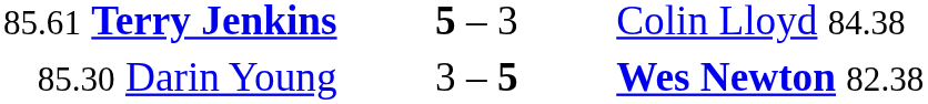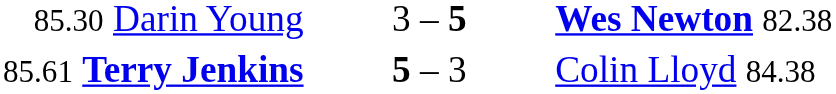rows swapped: 85.61 Terry Jenkins <-> 85.30 Darin Young
